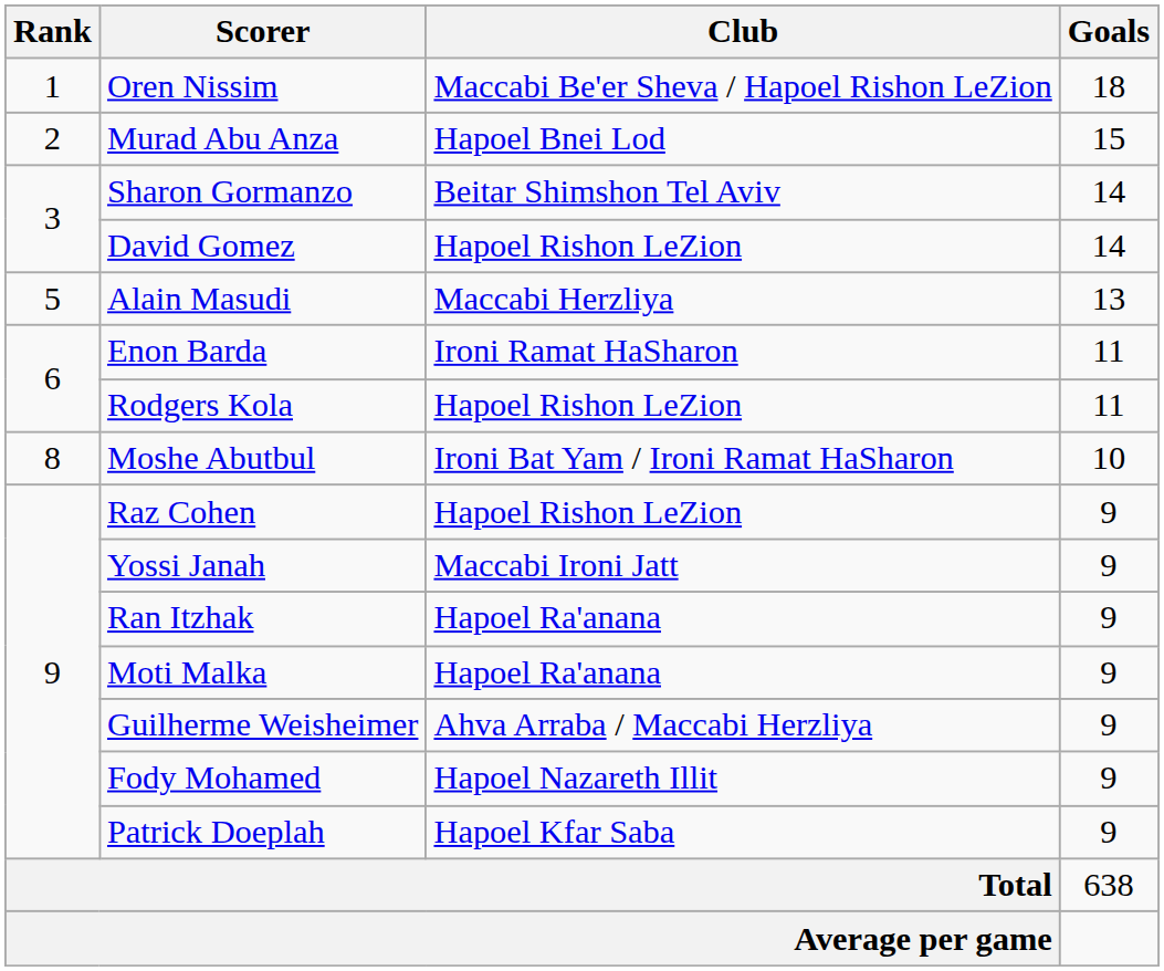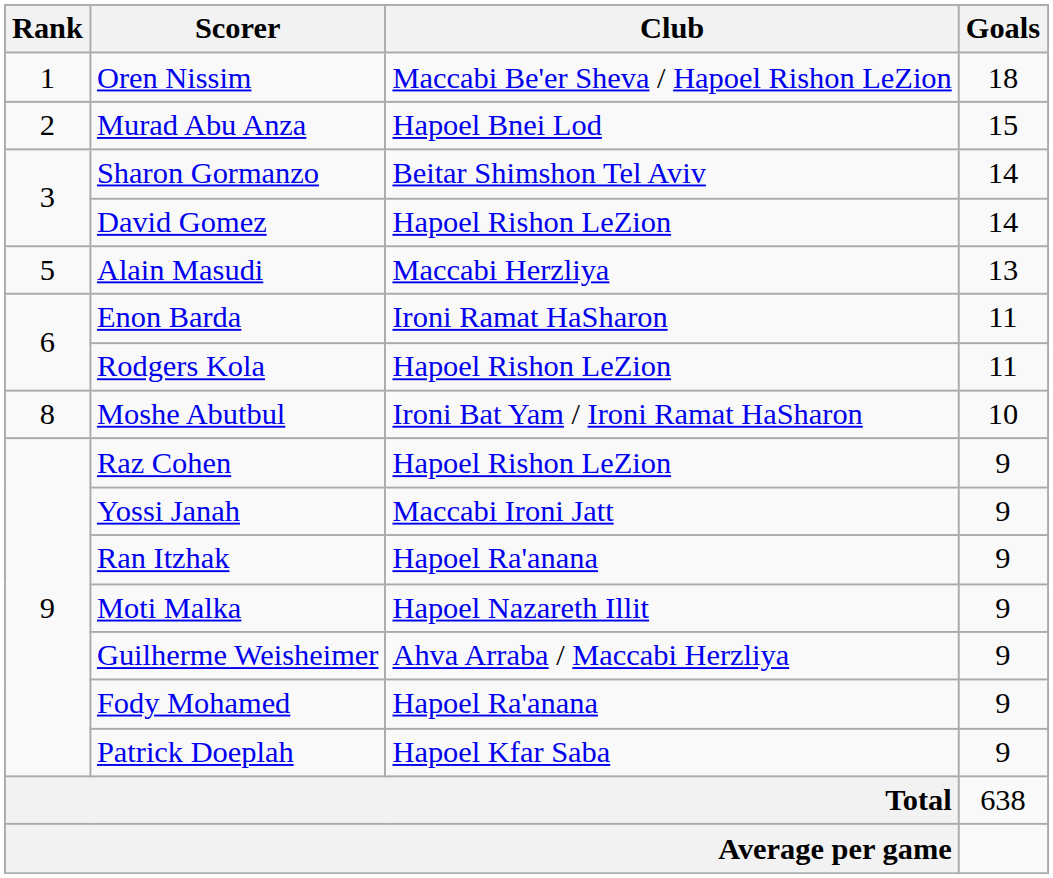Moti Malka | Club: Hapoel Ra'anana -> Hapoel Nazareth Illit
Fody Mohamed | Club: Hapoel Nazareth Illit -> Hapoel Ra'anana
